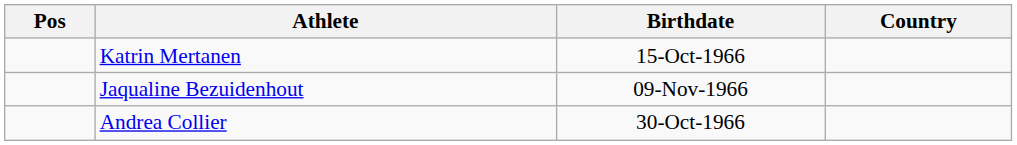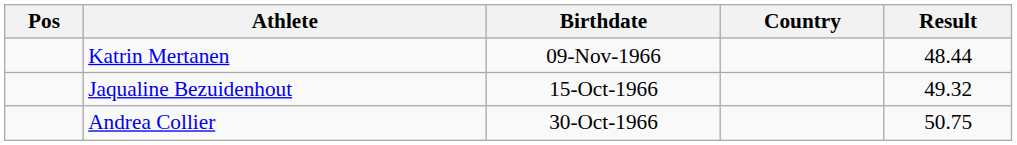+ column: Result | 48.44 | 49.32 | 50.75
Katrin Mertanen | Birthdate: 15-Oct-1966 -> 09-Nov-1966
Jaqualine Bezuidenhout | Birthdate: 09-Nov-1966 -> 15-Oct-1966
